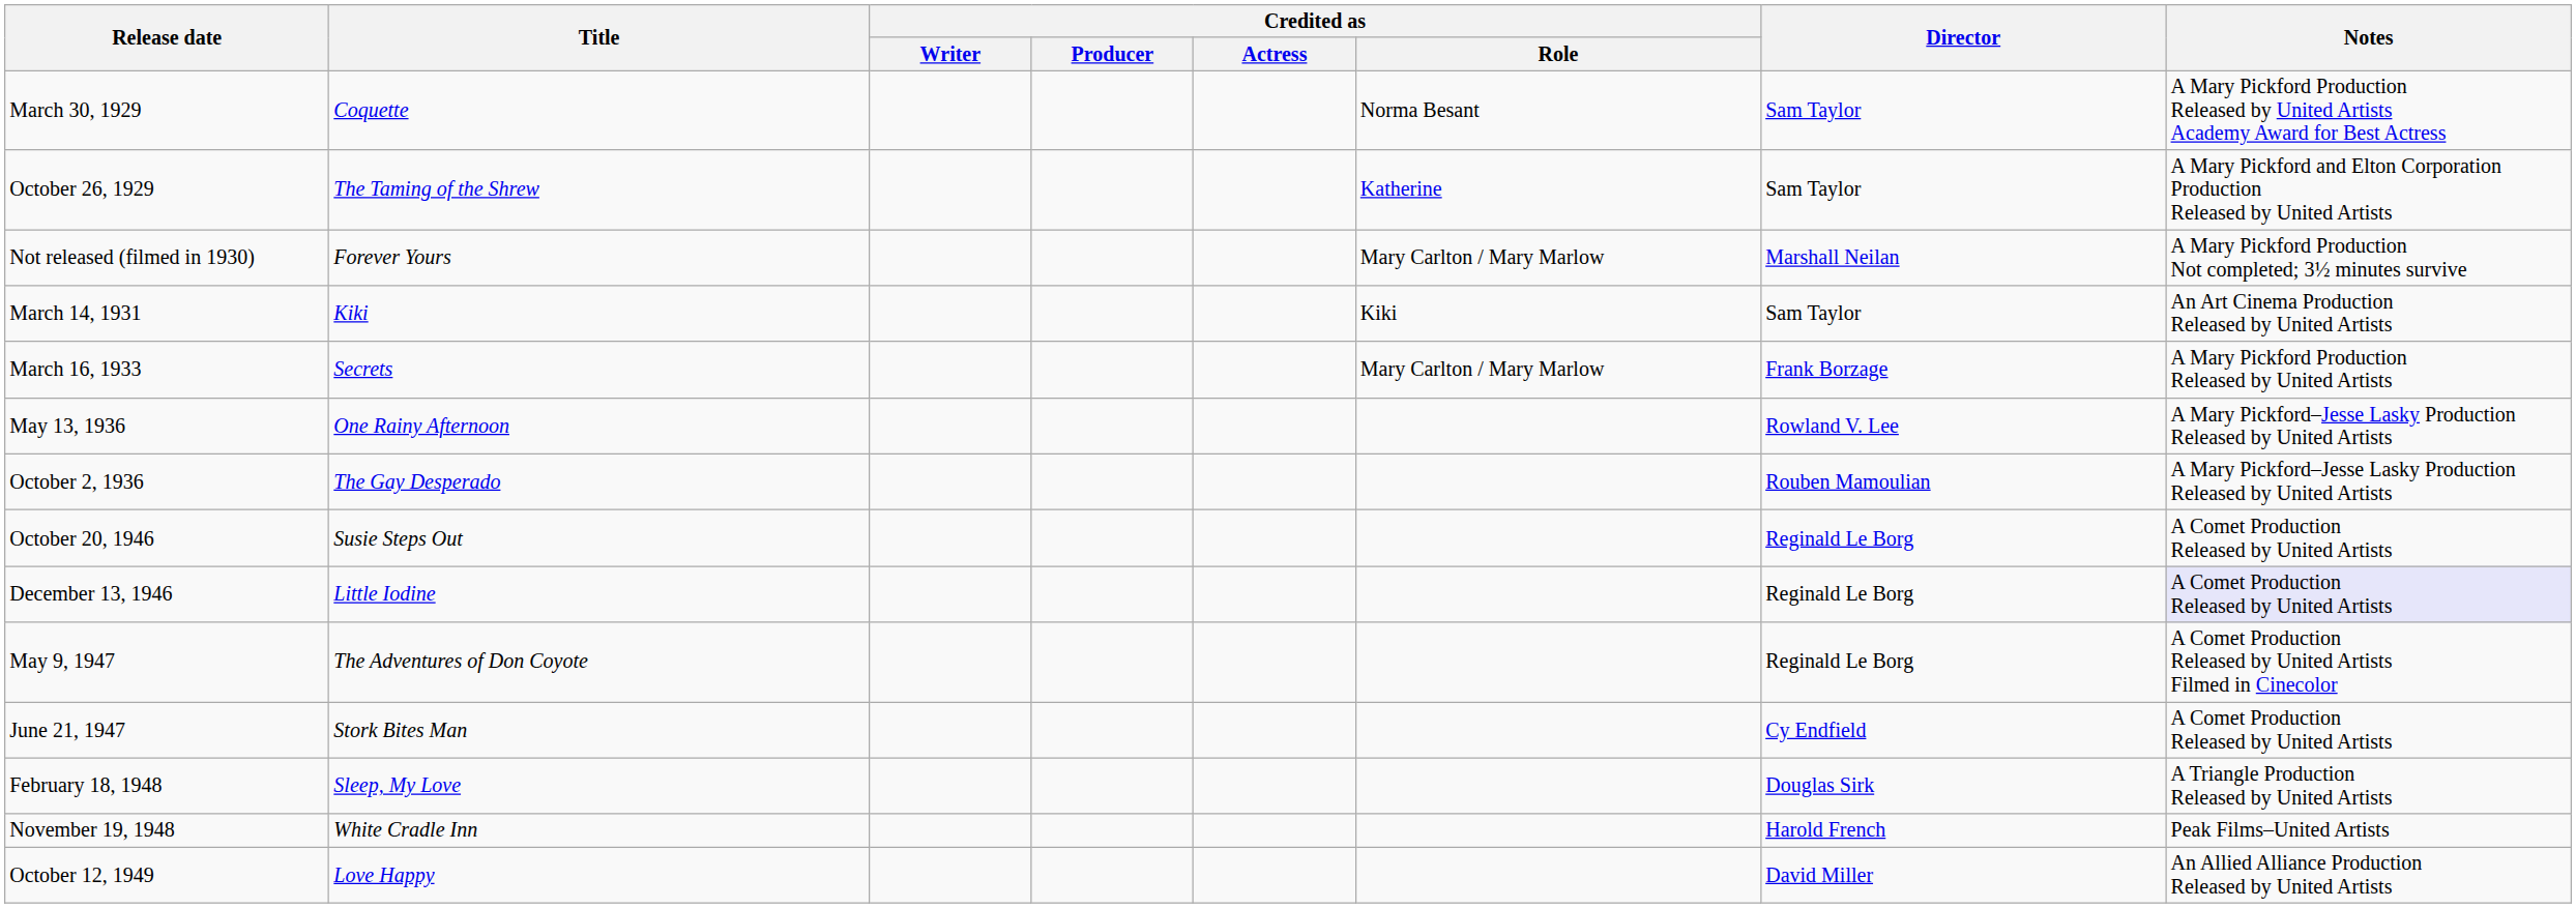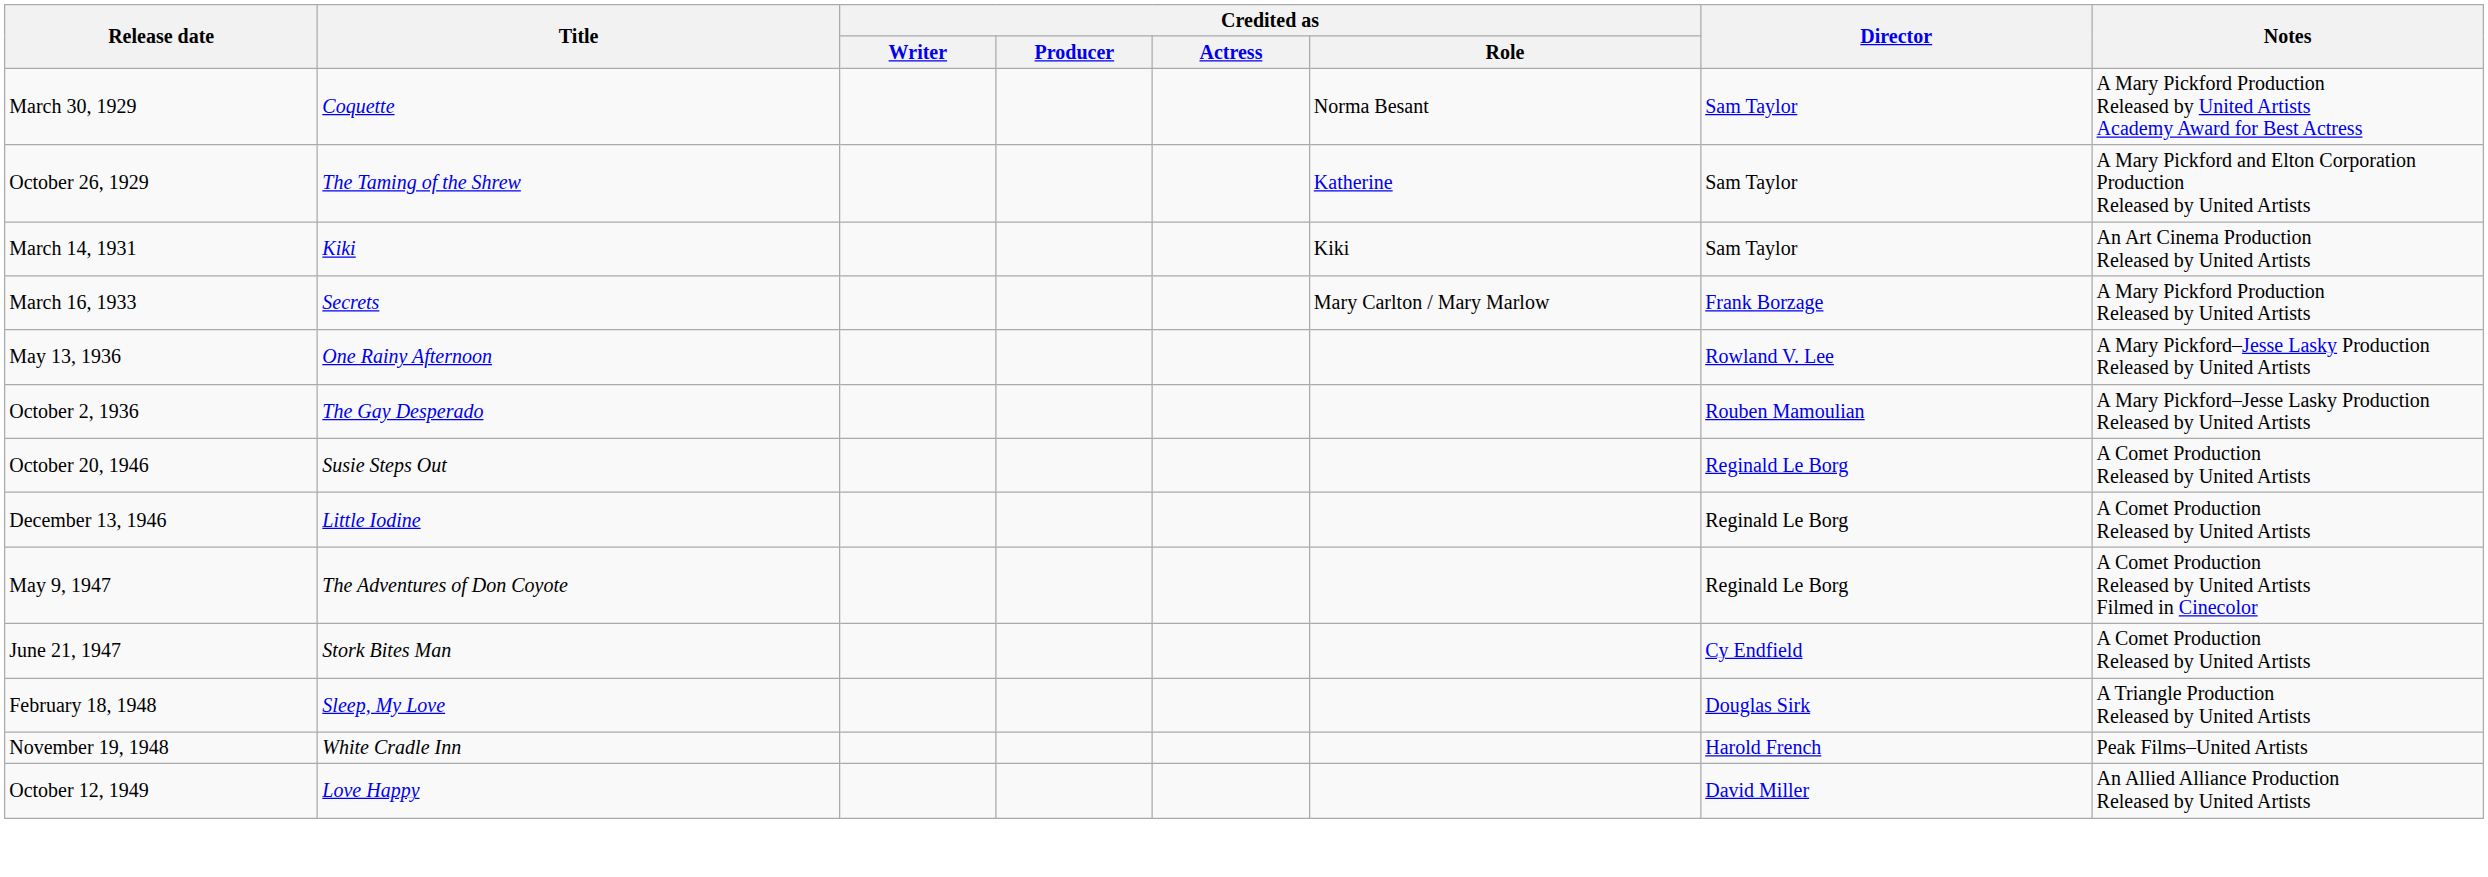- row: Not released (filmed in 1930) | Forever Yours | Mary Carlton / Mary Marlow | Marshall Neilan | A Mary Pickford Production Not completed; 3½ minutes survive
December 13, 1946 | Notes: lavender background -> no background
